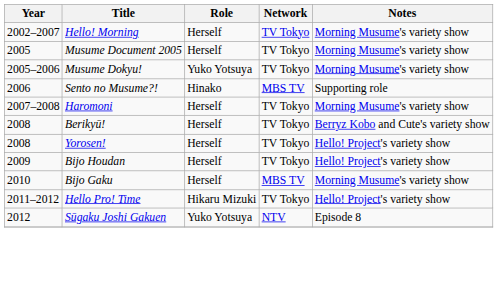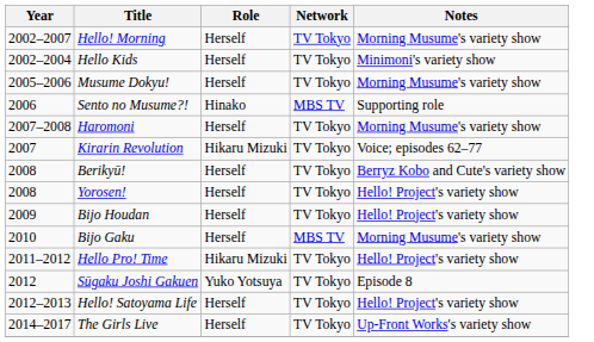+ row: 2002–2004 | Hello Kids | Herself | TV Tokyo | Minimoni's variety show
- row: 2005 | Musume Document 2005 | Herself | TV Tokyo | Morning Musume's variety show
Musume Dokyu! | Role: Yuko Yotsuya -> Herself
+ row: 2007 | Kirarin Revolution | Hikaru Mizuki | TV Tokyo | Voice; episodes 62–77
Sūgaku Joshi Gakuen | Network: NTV -> TV Tokyo
+ row: 2012–2013 | Hello! Satoyama Life | Herself | TV Tokyo | Hello! Project's variety show
+ row: 2014–2017 | The Girls Live | Herself | TV Tokyo | Up-Front Works's variety show
